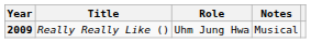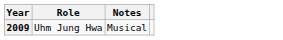- column: Title | Really Really Like ()
